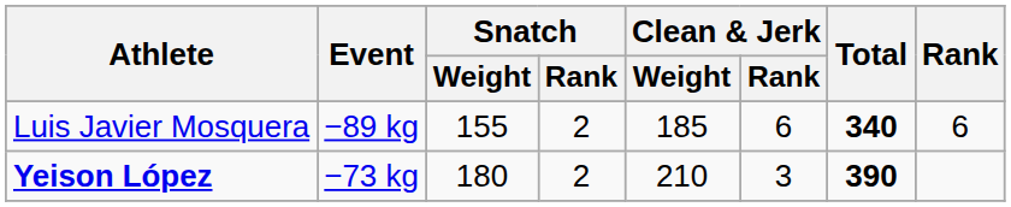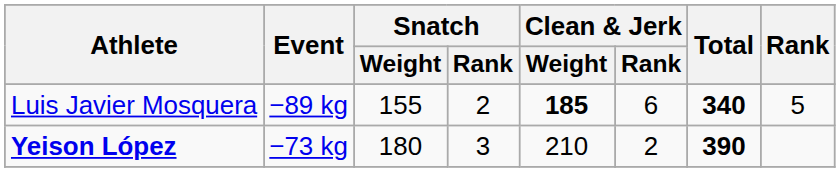Luis Javier Mosquera | Clean & Jerk / Weight: normal -> bold
Luis Javier Mosquera | Rank: 6 -> 5
Yeison López | Snatch / Rank: 2 -> 3
Yeison López | Clean & Jerk / Rank: 3 -> 2
